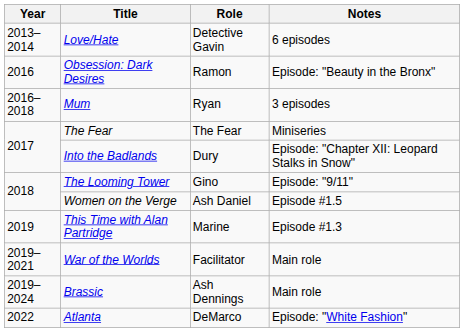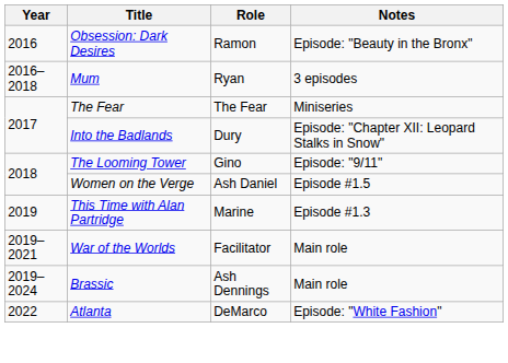- row: 2013–2014 | Love/Hate | Detective Gavin | 6 episodes
